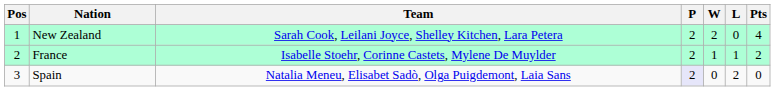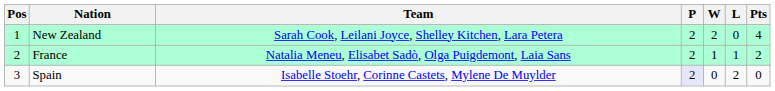France | Team: Isabelle Stoehr, Corinne Castets, Mylene De Muylder -> Natalia Meneu, Elisabet Sadò, Olga Puigdemont, Laia Sans
Spain | Team: Natalia Meneu, Elisabet Sadò, Olga Puigdemont, Laia Sans -> Isabelle Stoehr, Corinne Castets, Mylene De Muylder
